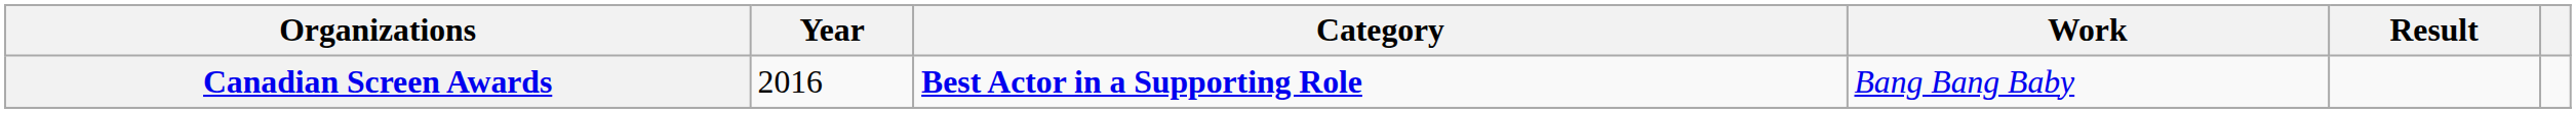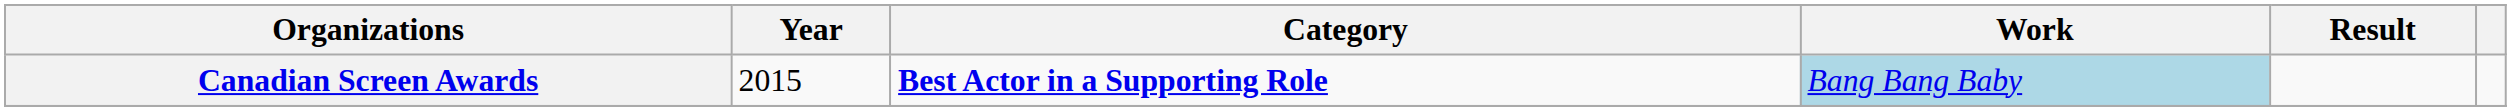Canadian Screen Awards | Year: 2016 -> 2015
Canadian Screen Awards | Work: no background -> lightblue background
